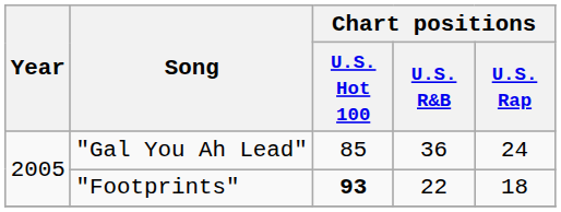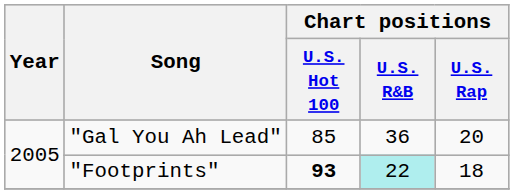"Gal You Ah Lead" | Chart positions / U.S. Rap: 24 -> 20
"Footprints" | Chart positions / U.S. R&B: no background -> paleturquoise background
